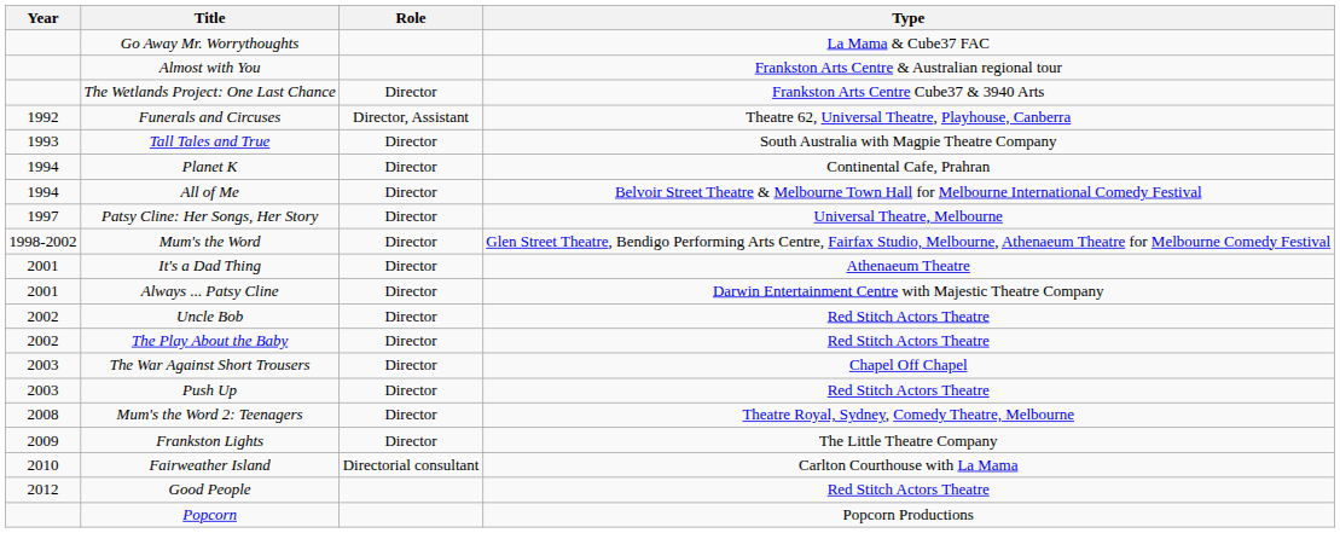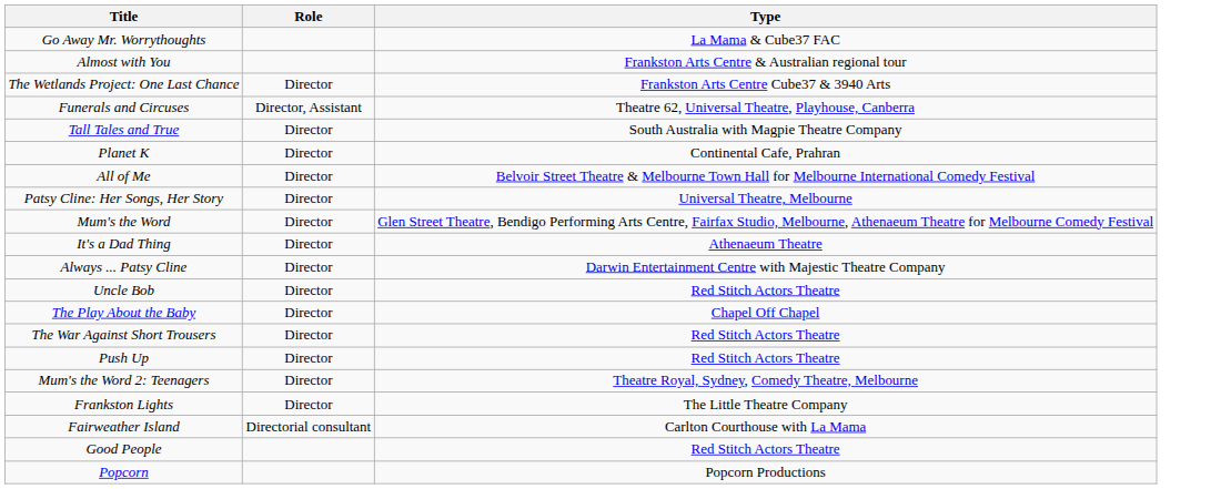- column: Year | 1992 | 1993 | 1994 | 1994 | 1997 | 1998-2002 | 2001 | 2001 | 2002 | 2002 | 2003 | 2003 | 2008 | 2009 | 2010 | 2012
The Play About the Baby | Type: Red Stitch Actors Theatre -> Chapel Off Chapel
The War Against Short Trousers | Type: Chapel Off Chapel -> Red Stitch Actors Theatre
